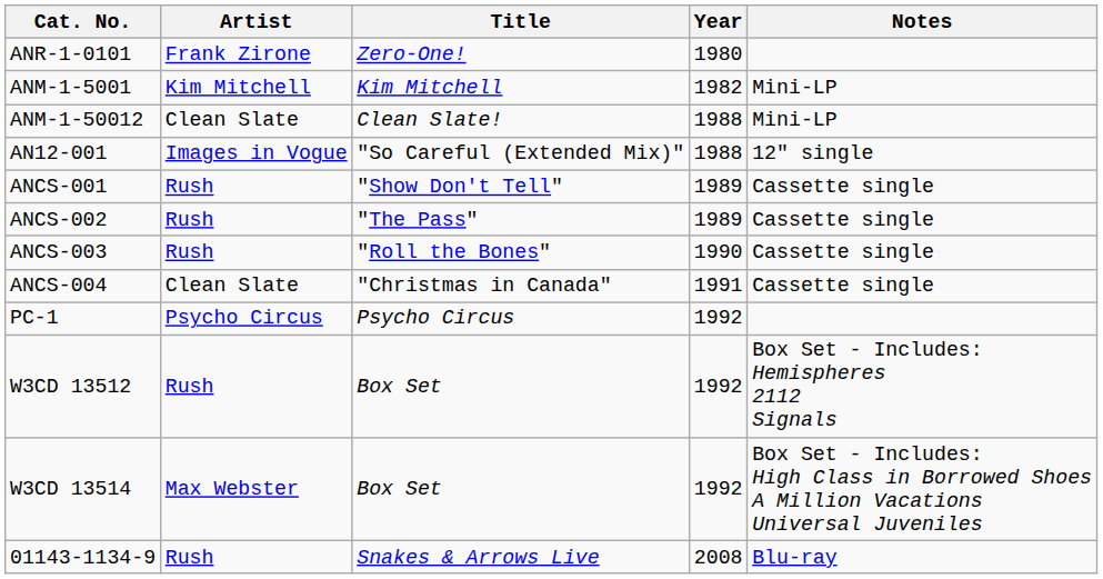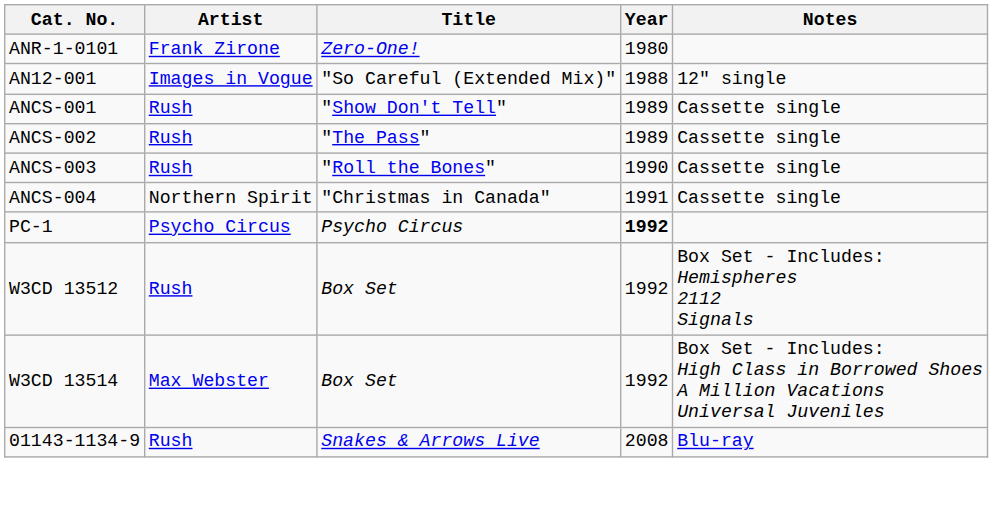- row: ANM-1-5001 | Kim Mitchell | Kim Mitchell | 1982 | Mini-LP
- row: ANM-1-50012 | Clean Slate | Clean Slate! | 1988 | Mini-LP
ANCS-004 | Artist: Clean Slate -> Northern Spirit
PC-1 | Year: normal -> bold
